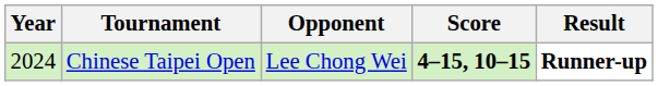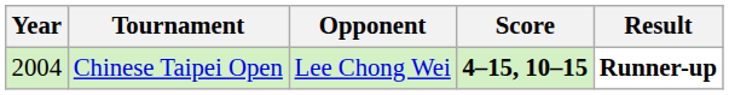Chinese Taipei Open | Year: 2024 -> 2004
